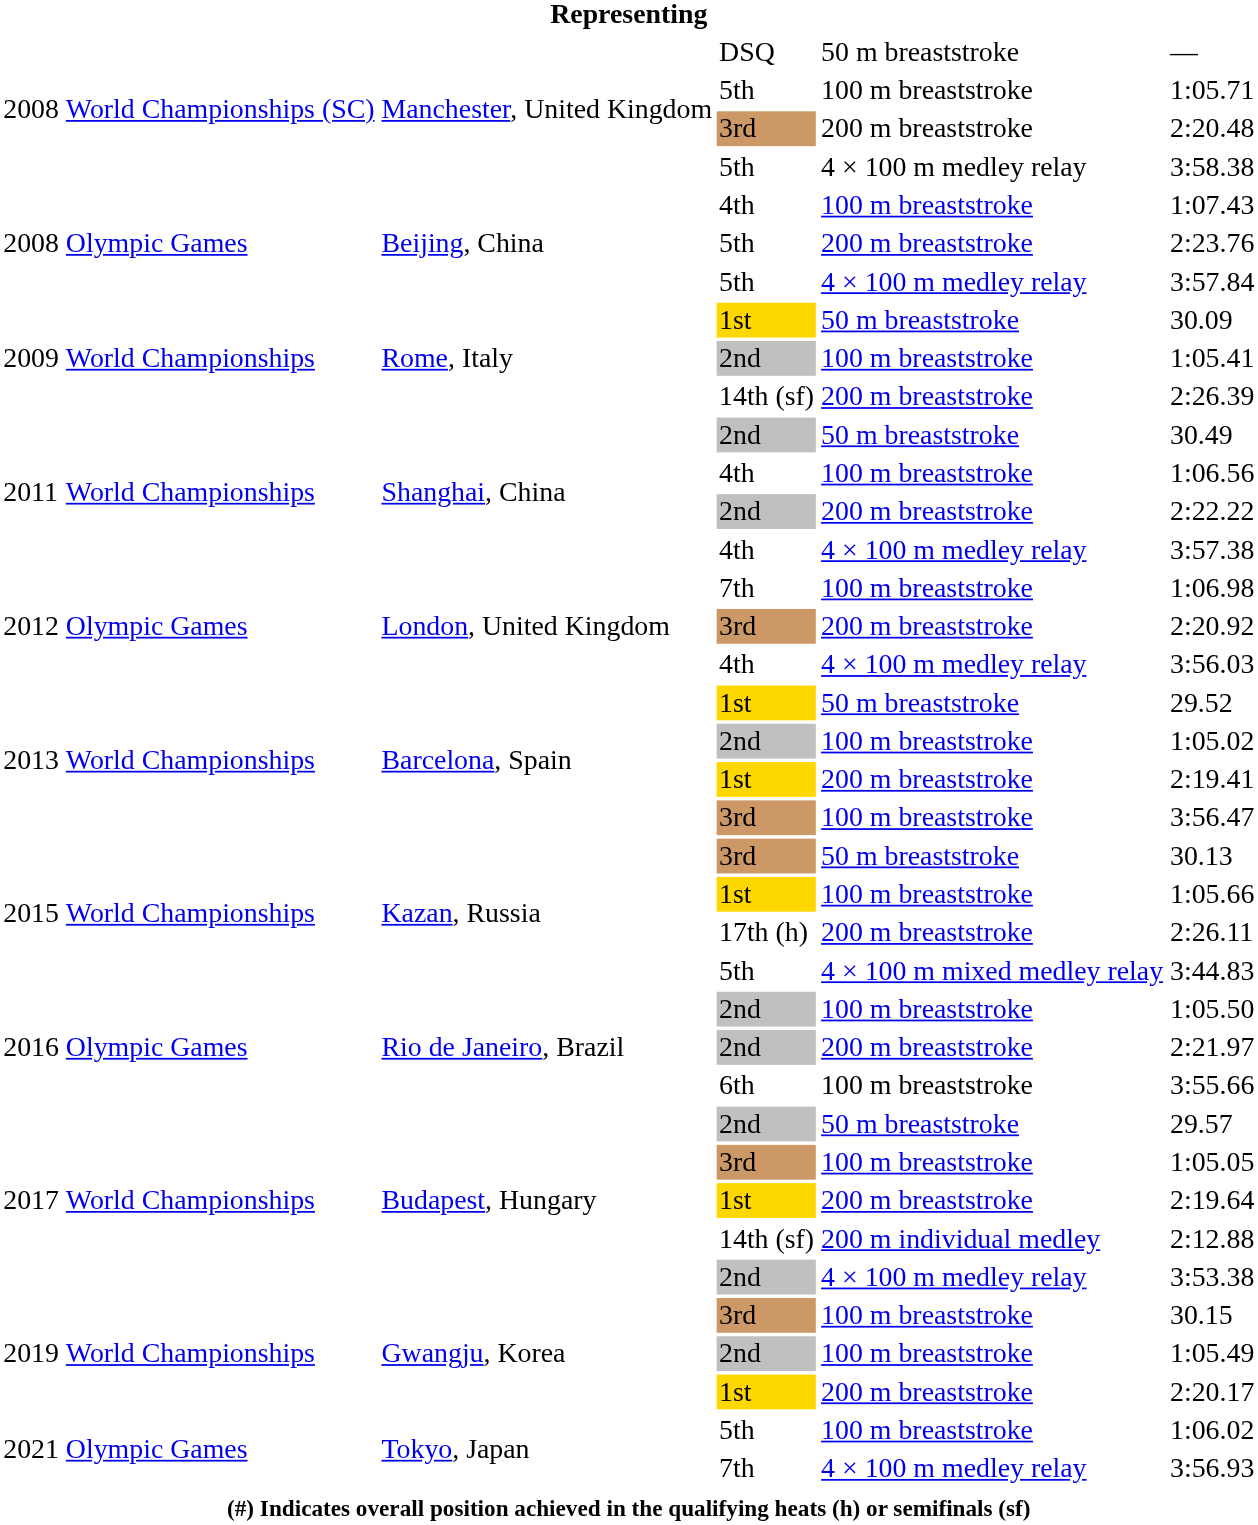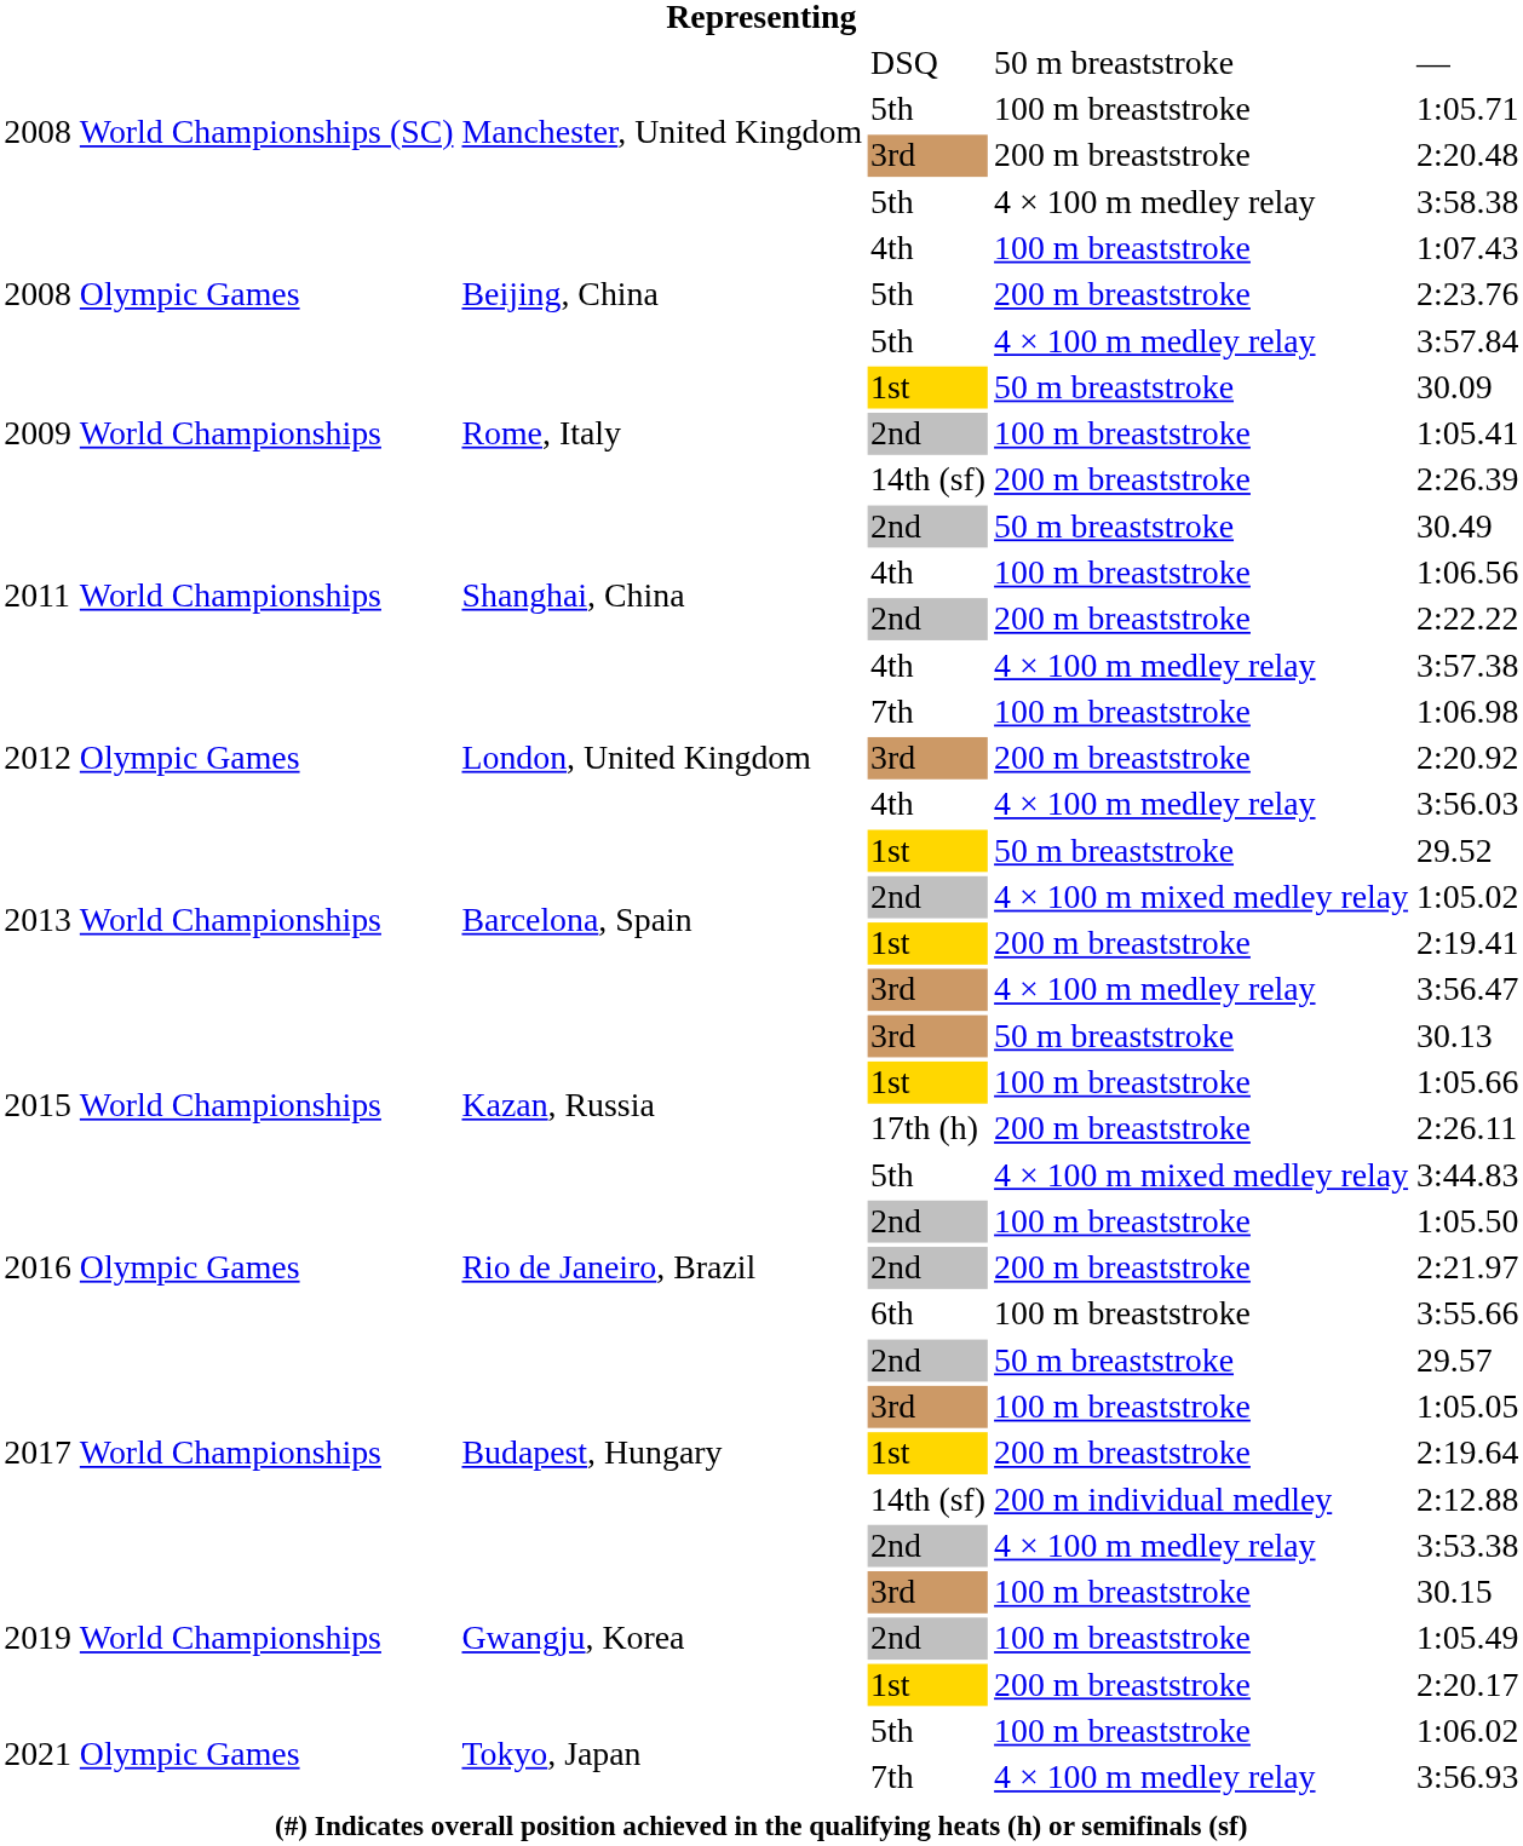Barcelona, Spain / 2nd | column 5: 100 m breaststroke -> 4 × 100 m mixed medley relay
Barcelona, Spain / 3rd | column 5: 100 m breaststroke -> 4 × 100 m medley relay
